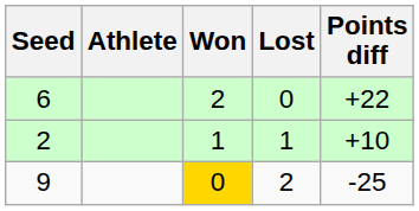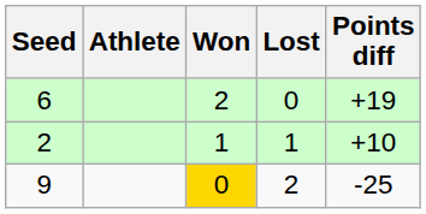6 | Points diff: +22 -> +19
